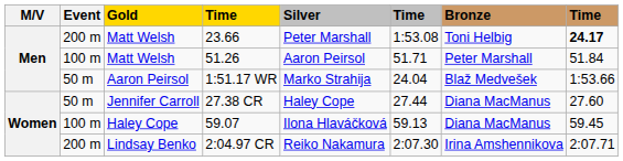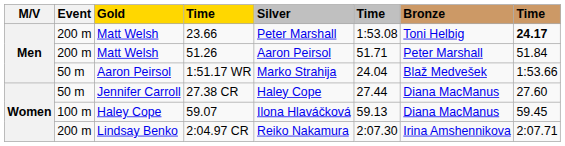51.26 | Event: 100 m -> 200 m
